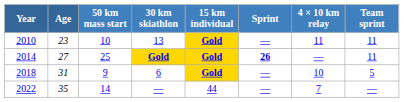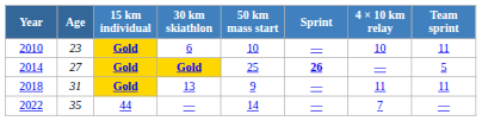columns swapped: 15 km individual <-> 50 km mass start
2010 | 30 km skiathlon: 13 -> 6
2010 | 4 × 10 km relay: 11 -> 10
2014 | Team sprint: 11 -> 5
2018 | 30 km skiathlon: 6 -> 13
2018 | 4 × 10 km relay: 10 -> 11
2018 | Team sprint: 5 -> 11
